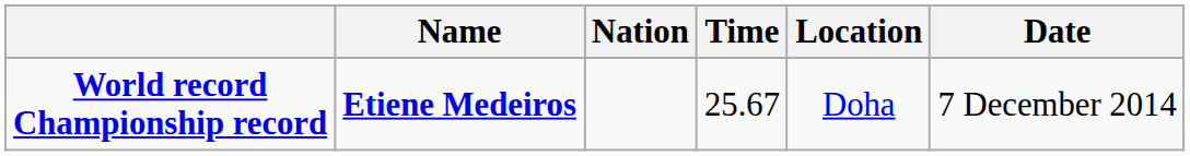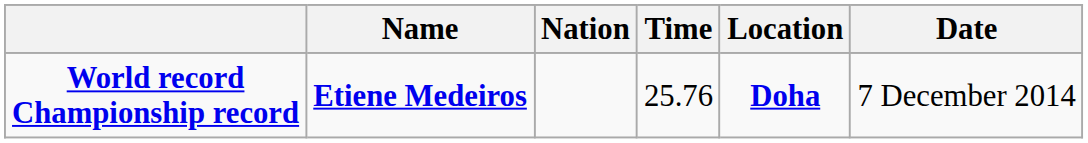World record Championship record | Time: 25.67 -> 25.76
World record Championship record | Location: normal -> bold
